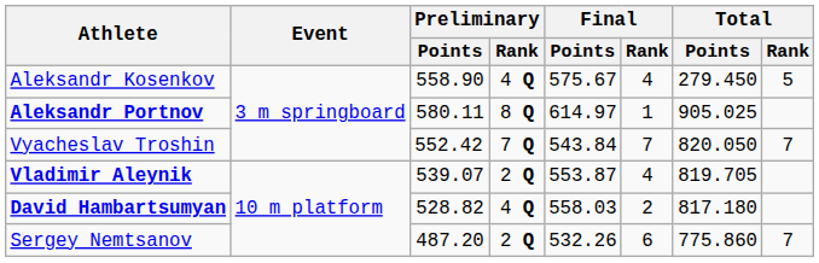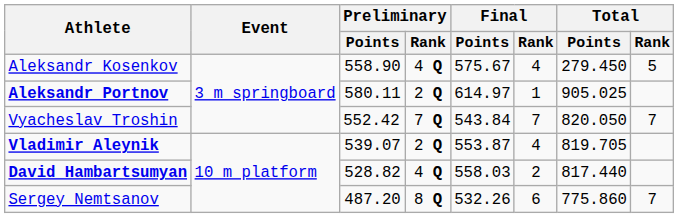Aleksandr Portnov | Preliminary / Rank: 8 Q -> 2 Q
David Hambartsumyan | Total / Points: 817.180 -> 817.440
Sergey Nemtsanov | Preliminary / Rank: 2 Q -> 8 Q
